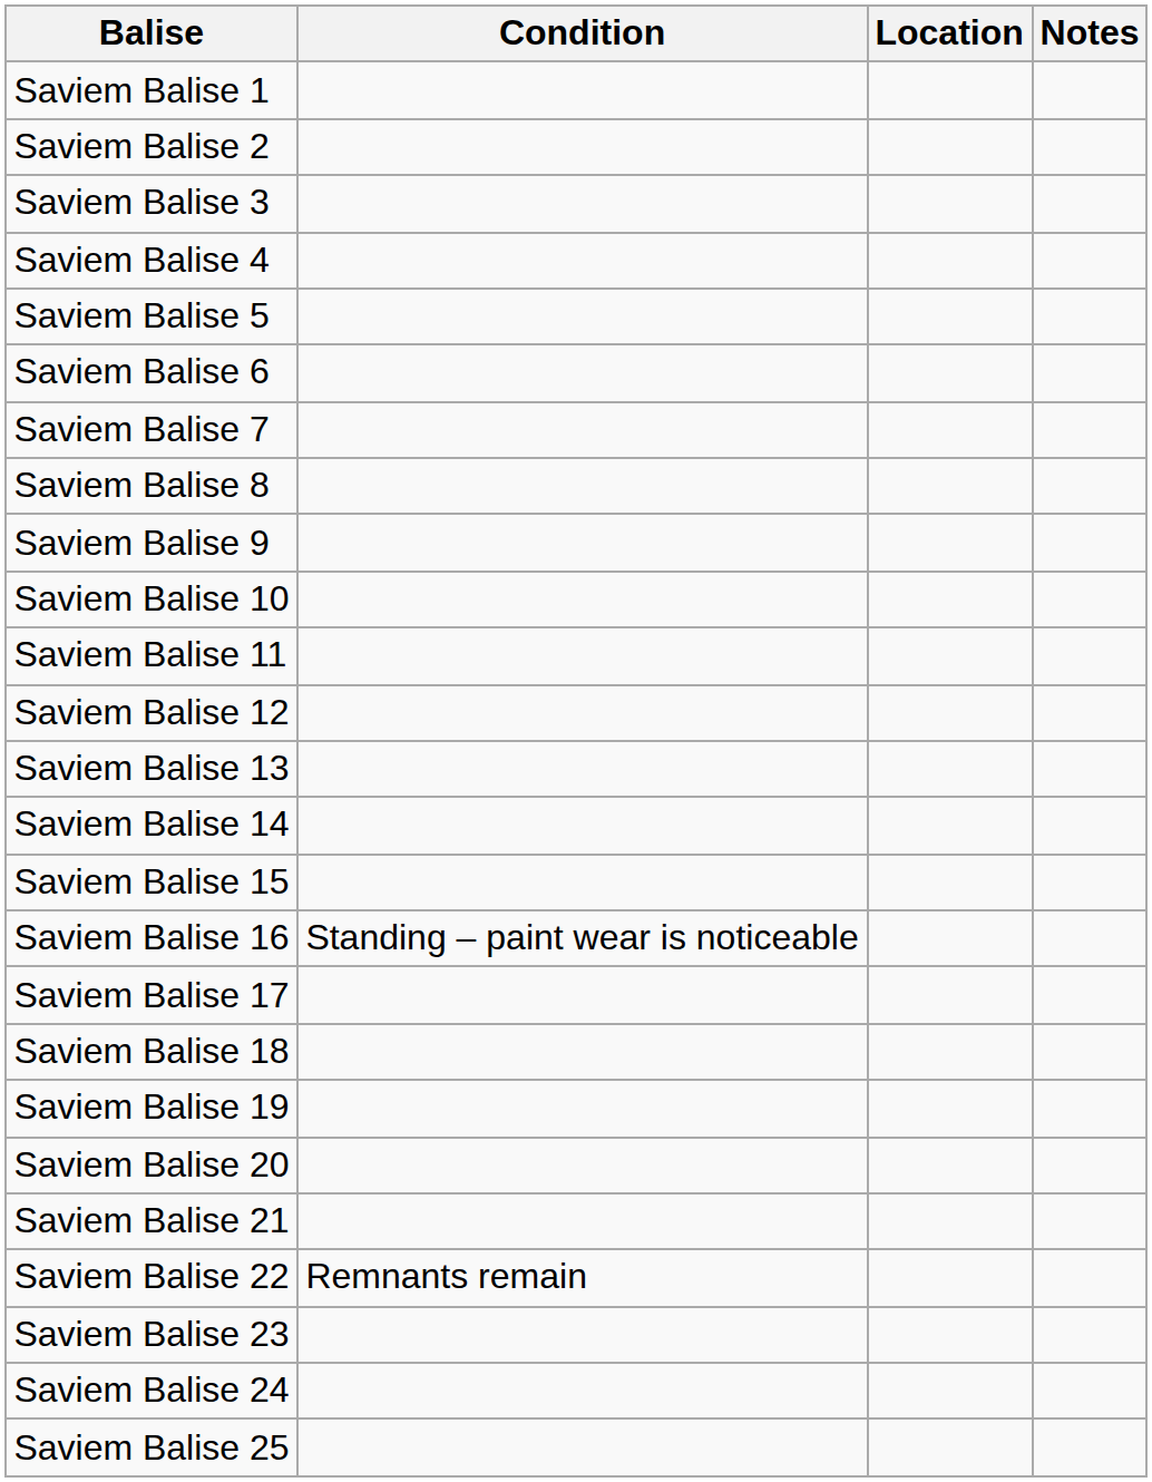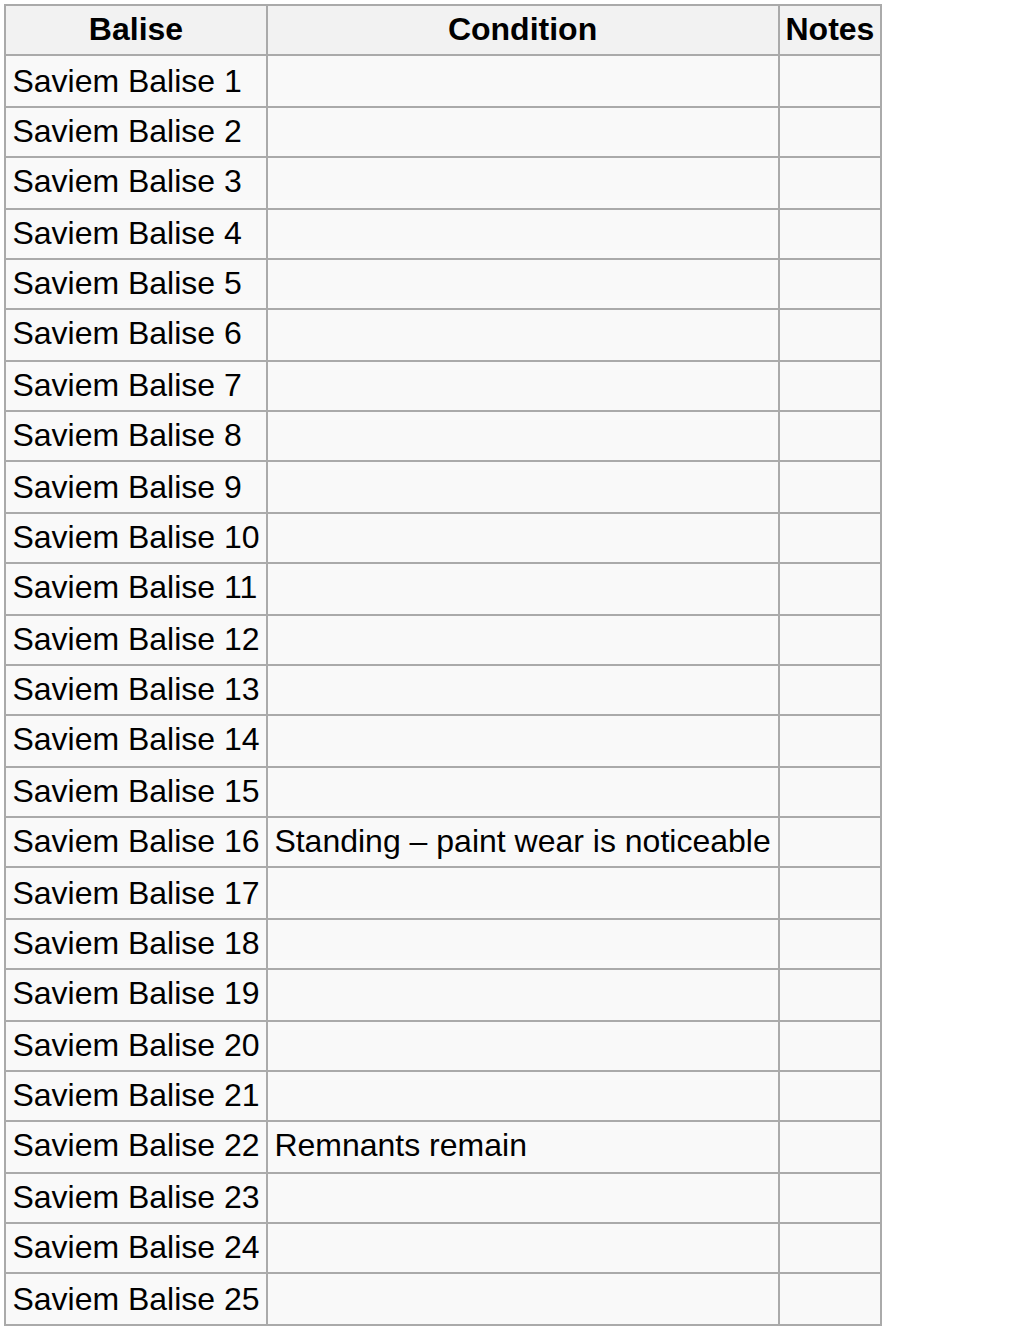- column: Location
